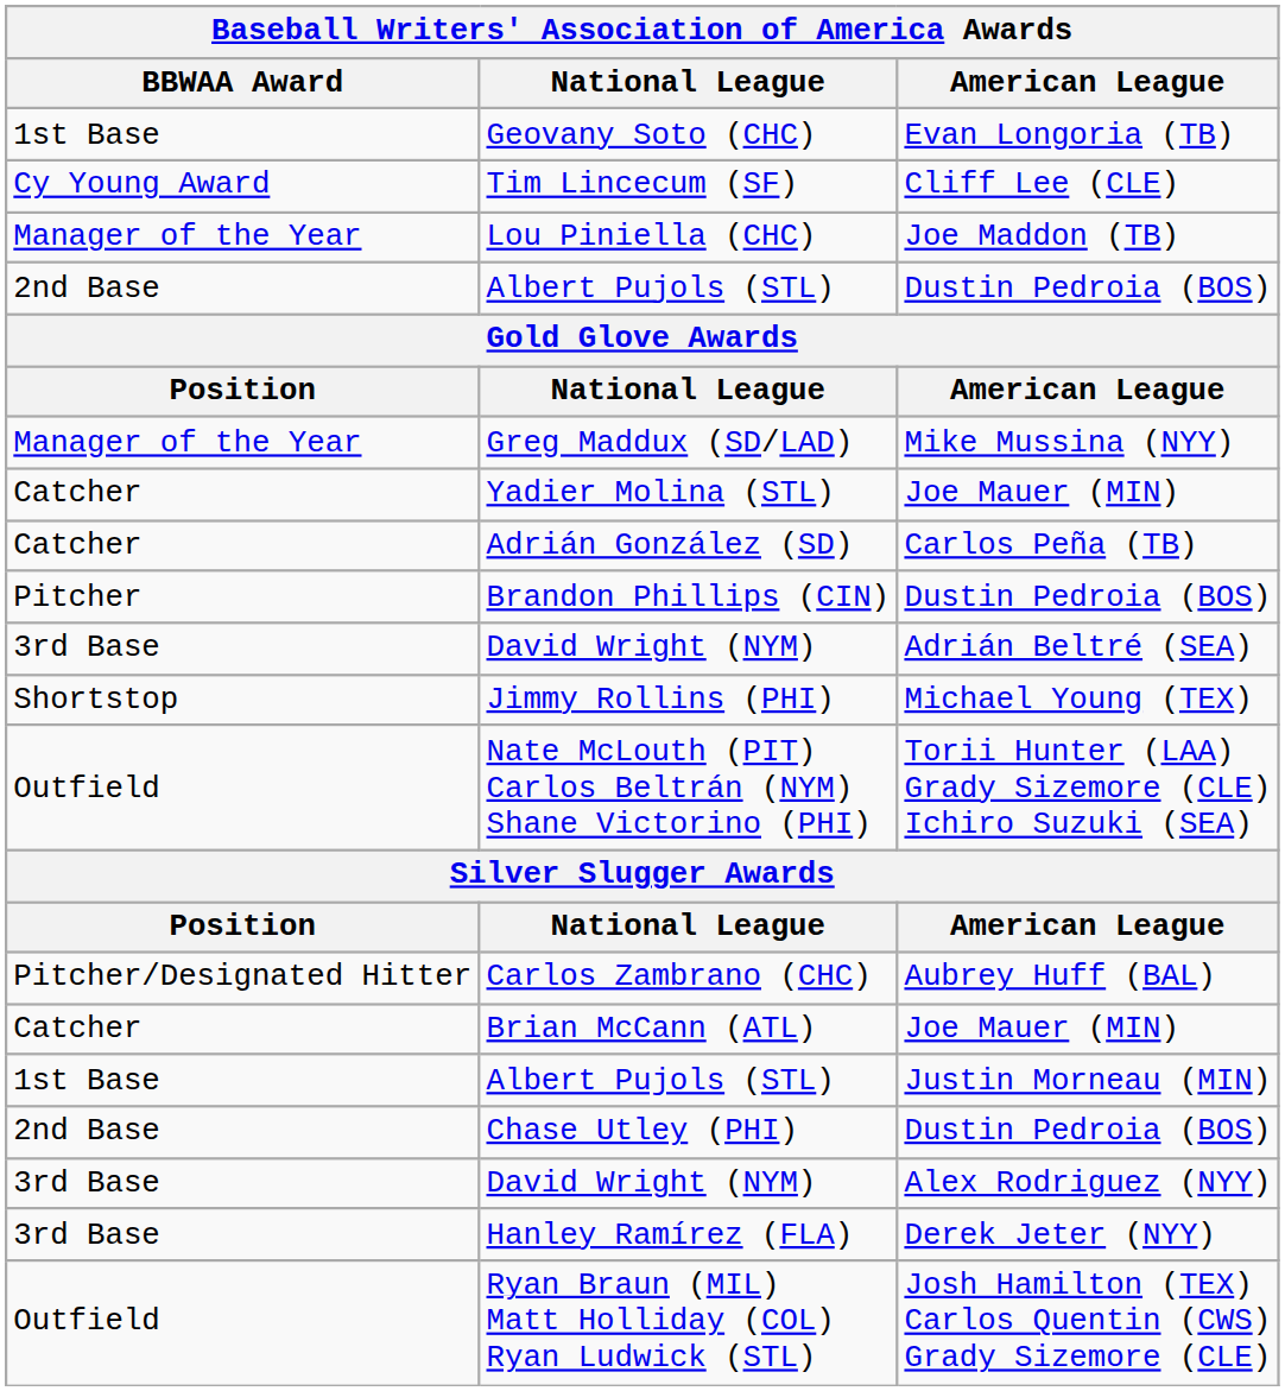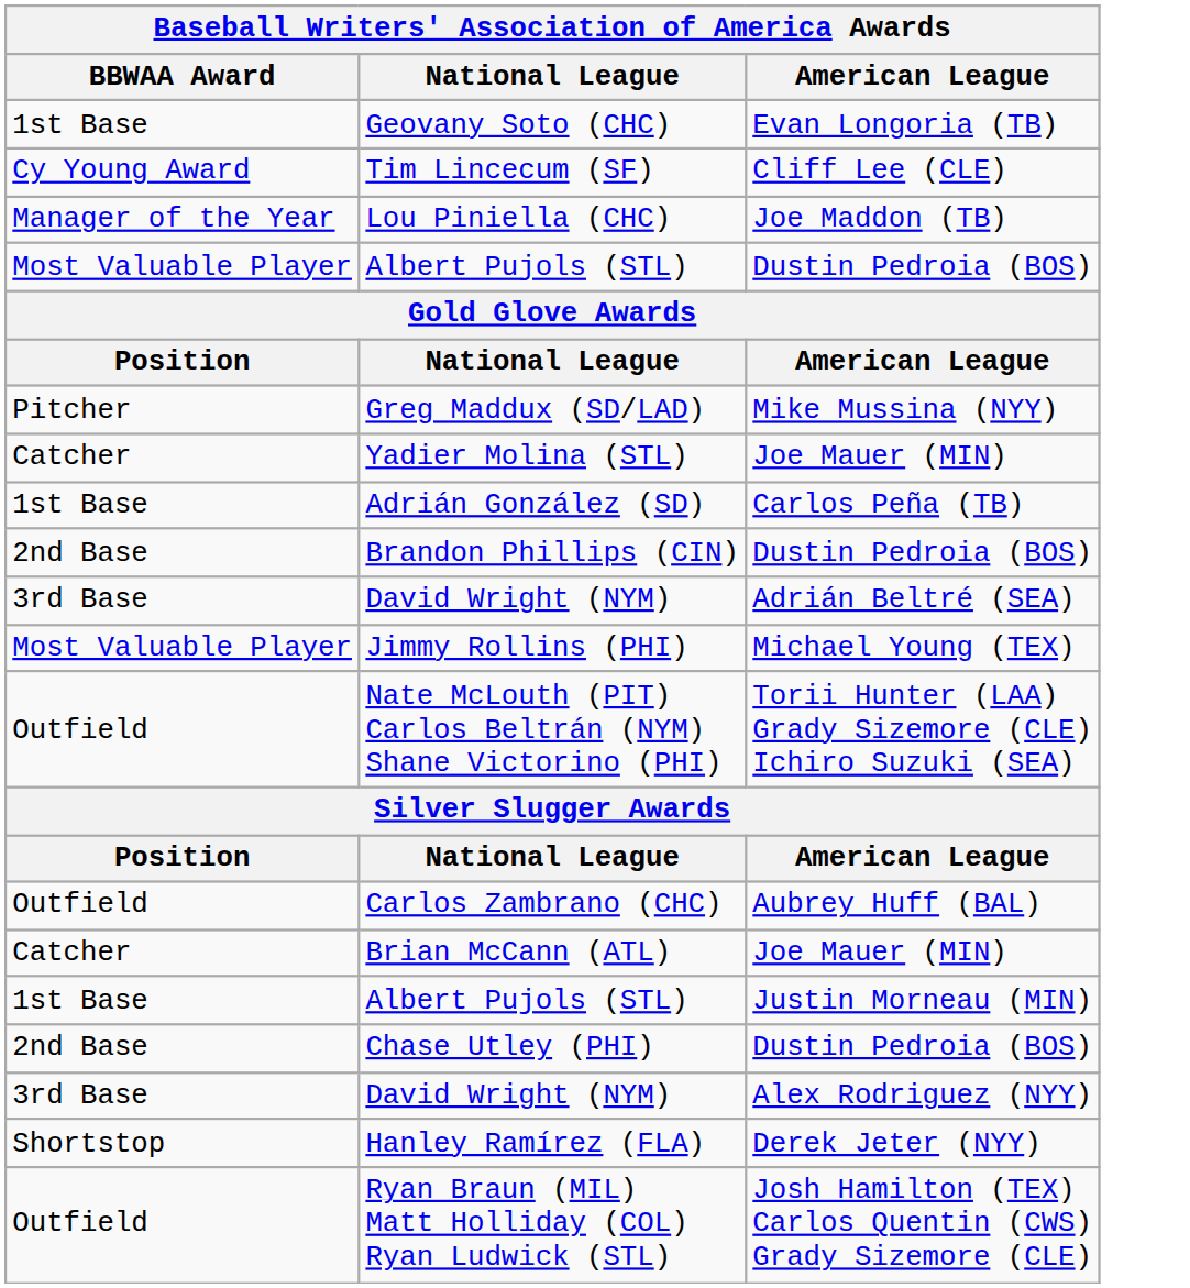Albert Pujols (STL) / Dustin Pedroia (BOS) | BBWAA Award: 2nd Base -> Most Valuable Player
Greg Maddux (SD/LAD) | BBWAA Award: Manager of the Year -> Pitcher
Adrián González (SD) | BBWAA Award: Catcher -> 1st Base
Brandon Phillips (CIN) | BBWAA Award: Pitcher -> 2nd Base
Jimmy Rollins (PHI) | BBWAA Award: Shortstop -> Most Valuable Player
Carlos Zambrano (CHC) | BBWAA Award: Pitcher/Designated Hitter -> Outfield
Hanley Ramírez (FLA) | BBWAA Award: 3rd Base -> Shortstop
